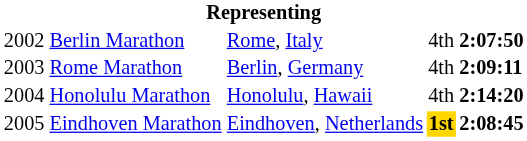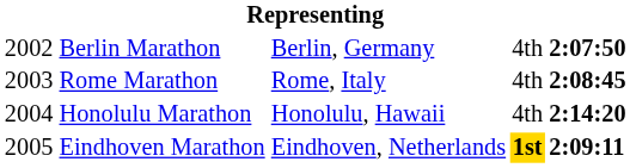Berlin Marathon | column 3: Rome, Italy -> Berlin, Germany
Rome Marathon | column 3: Berlin, Germany -> Rome, Italy
Rome Marathon | column 5: 2:09:11 -> 2:08:45
Eindhoven Marathon | column 5: 2:08:45 -> 2:09:11
